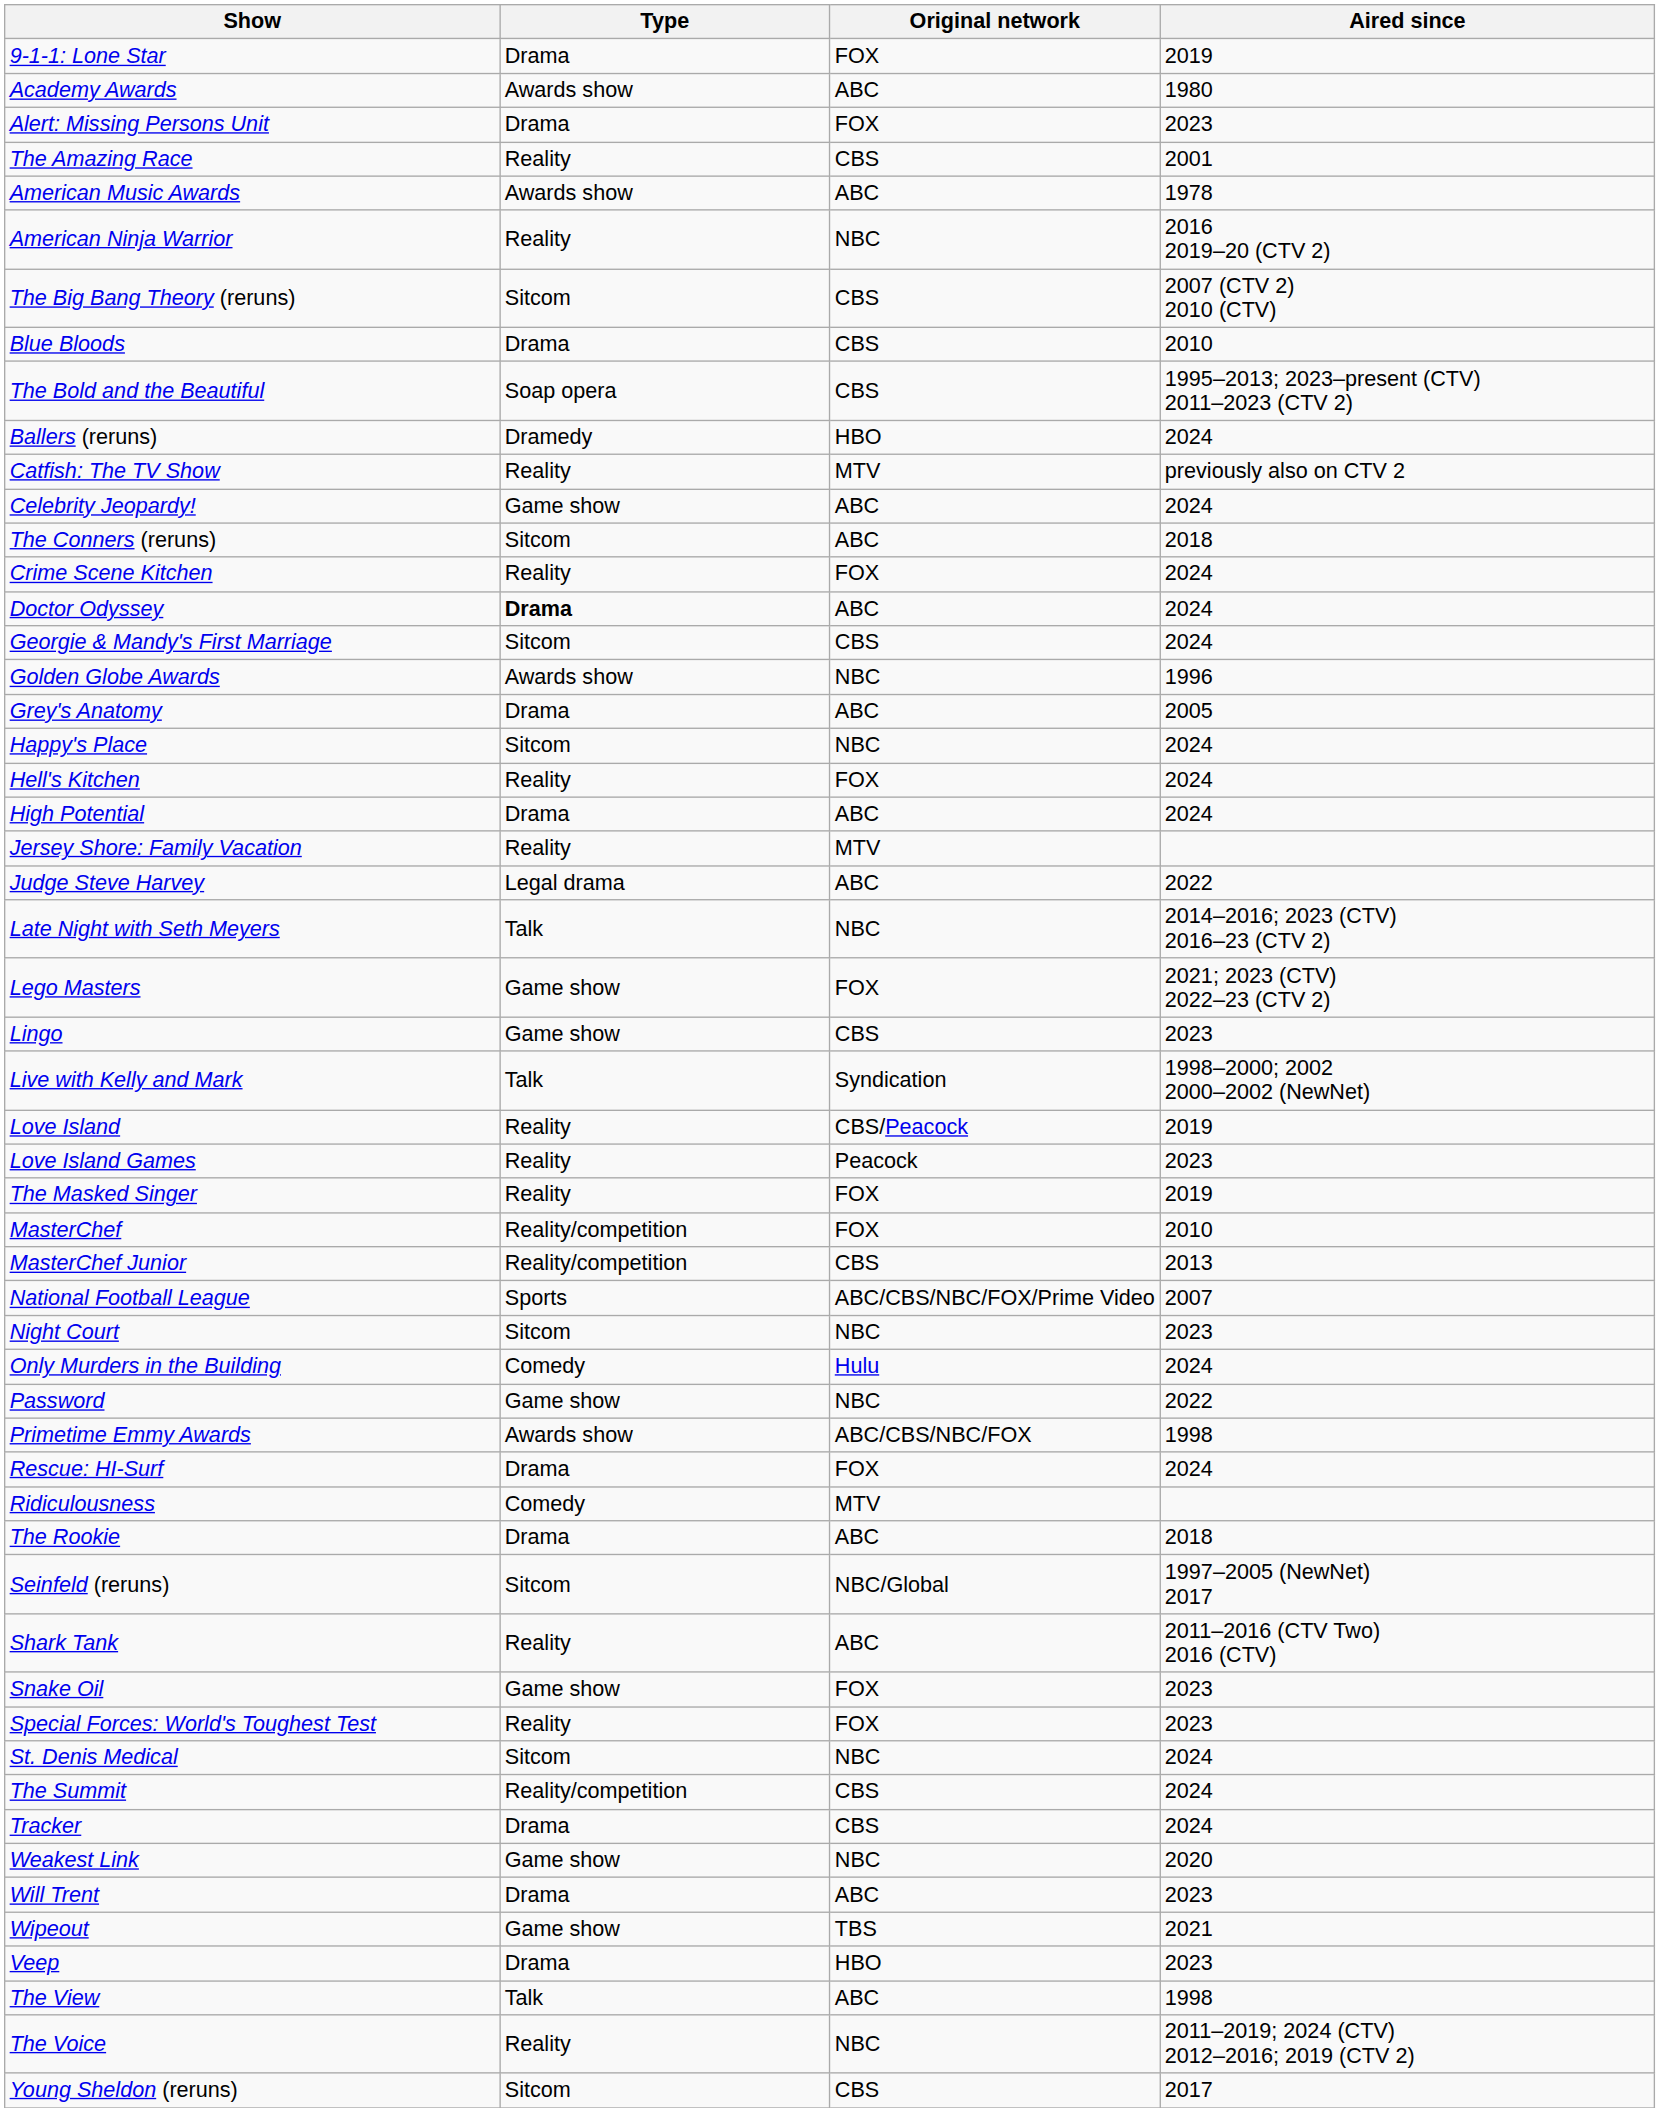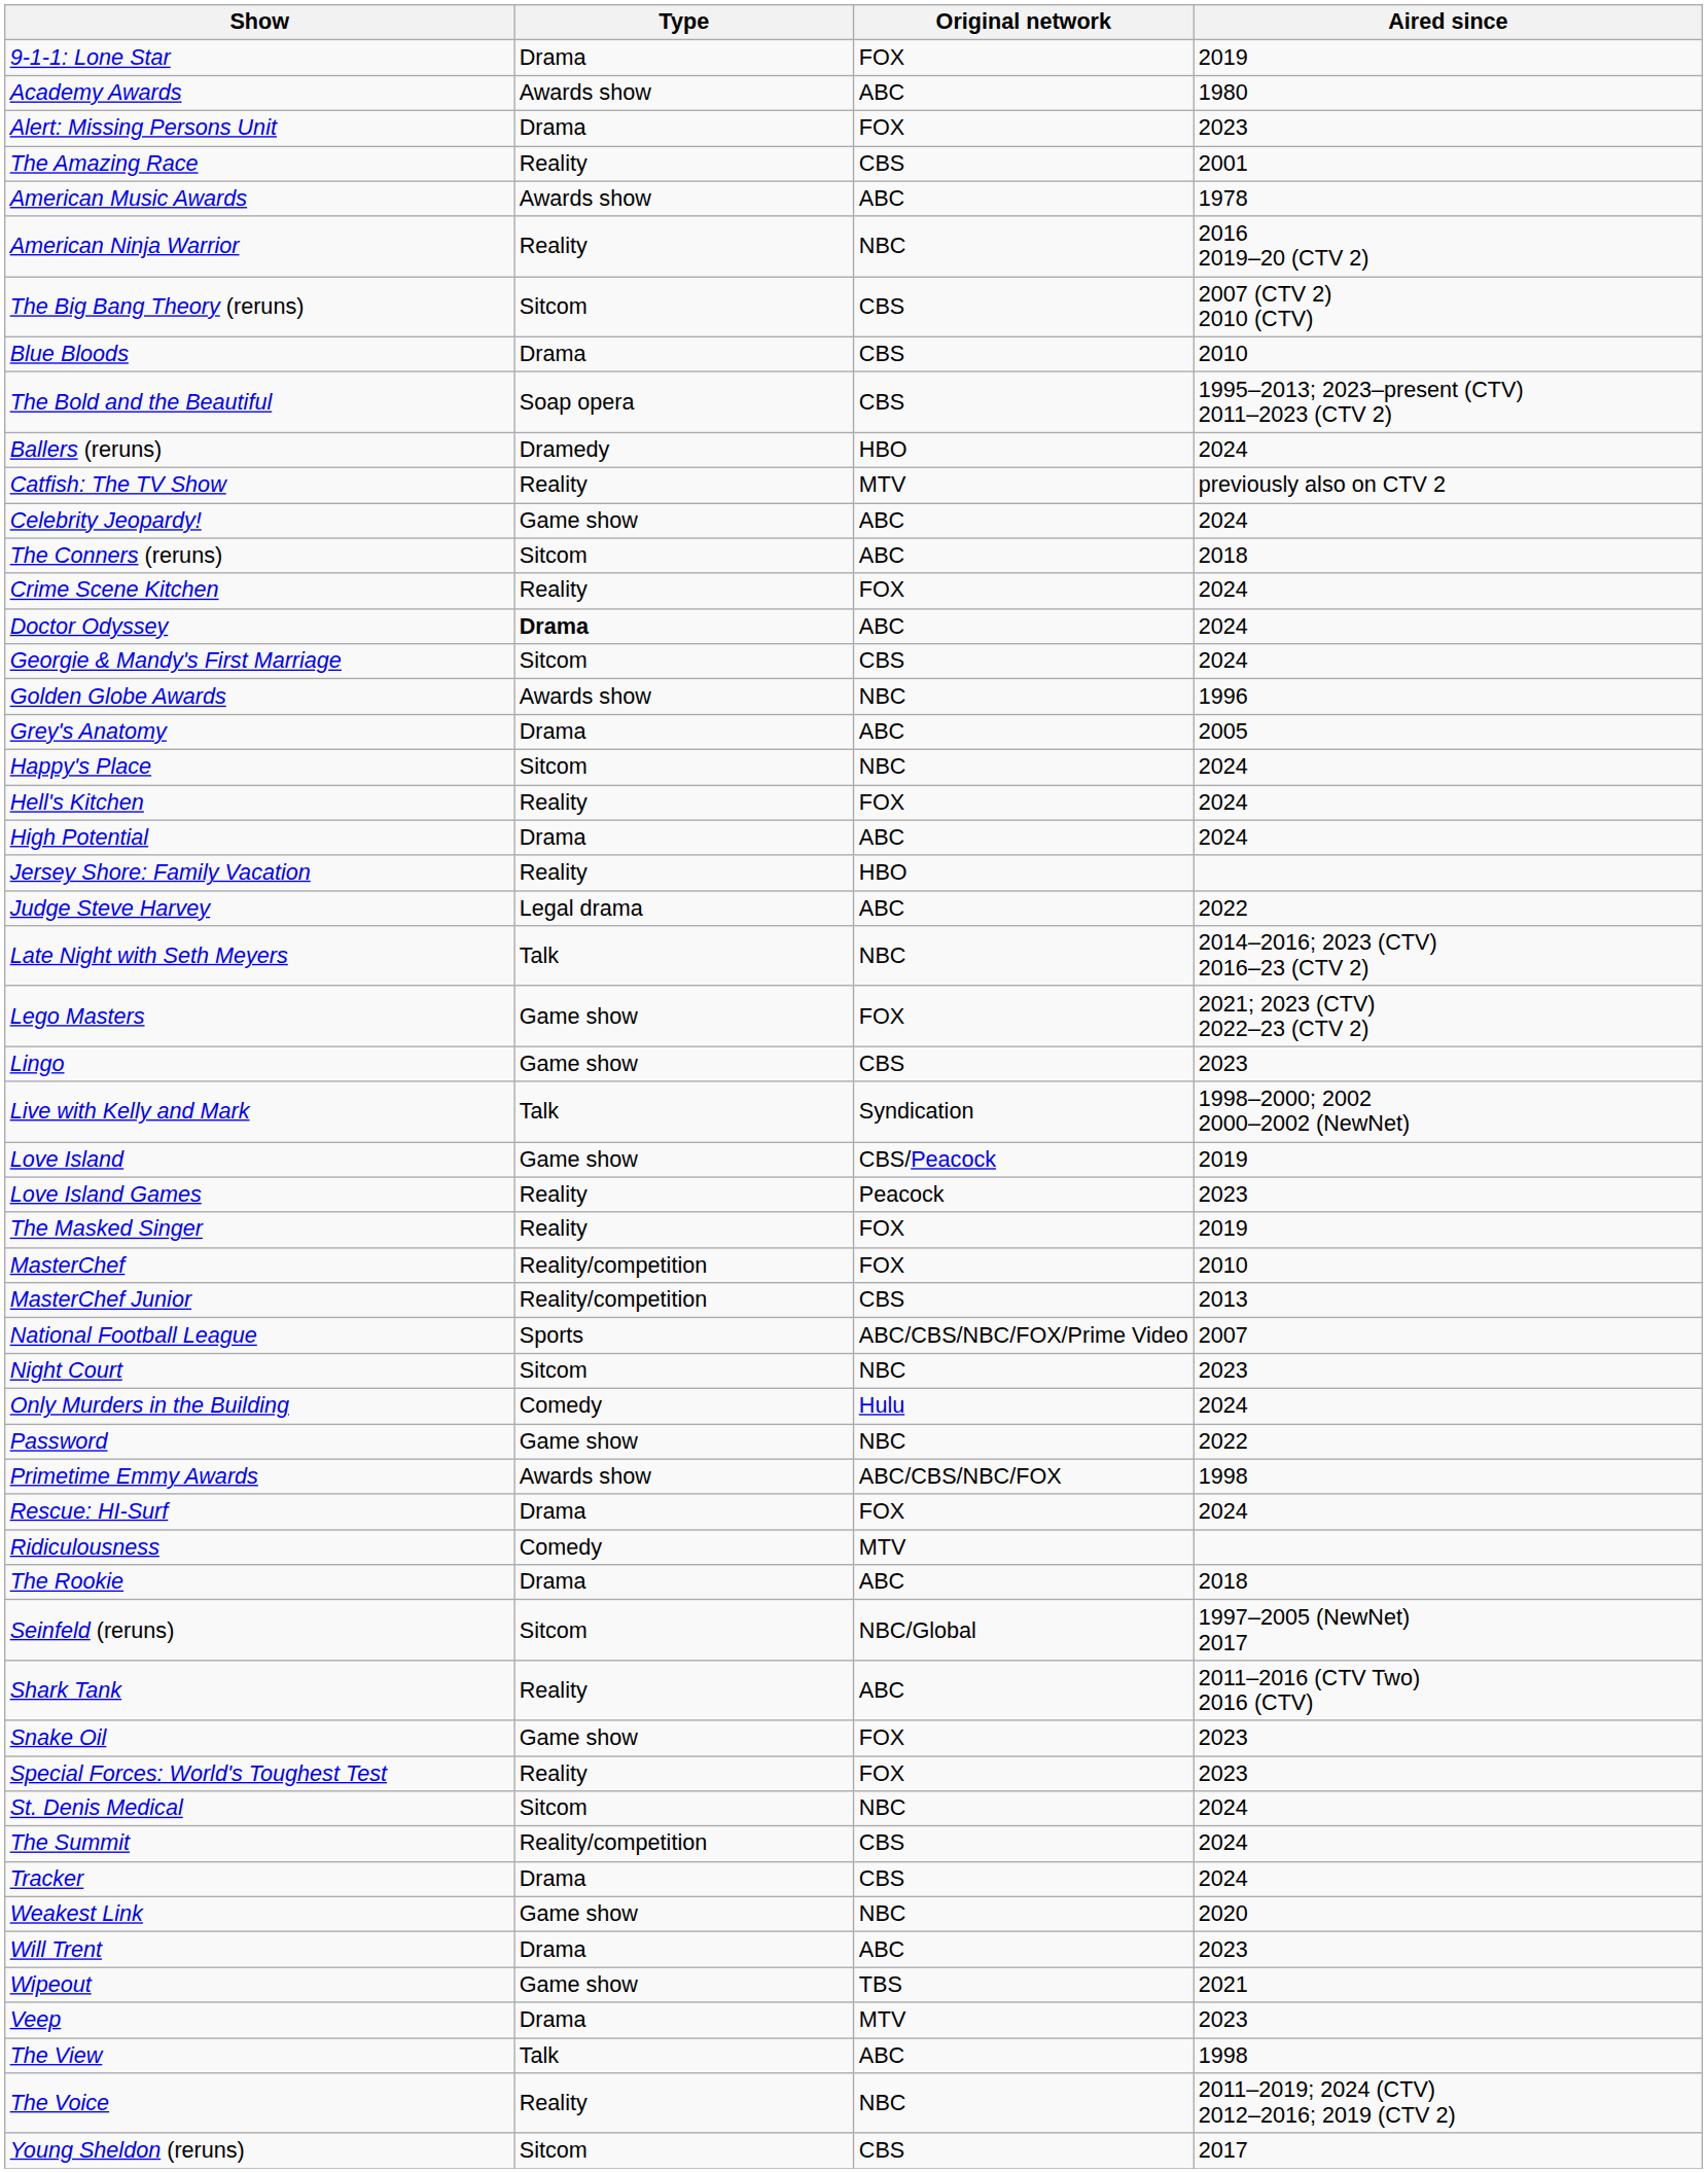Jersey Shore: Family Vacation | Original network: MTV -> HBO
Love Island | Type: Reality -> Game show
Veep | Original network: HBO -> MTV
